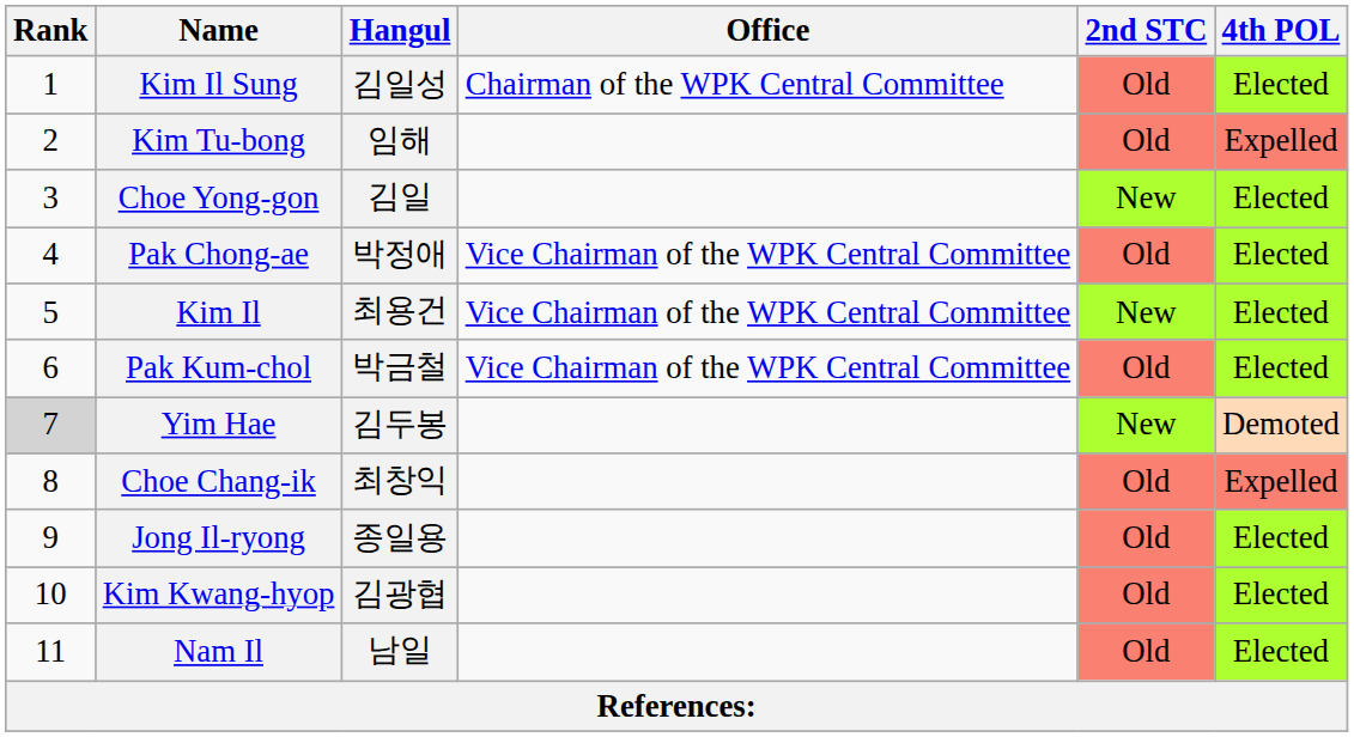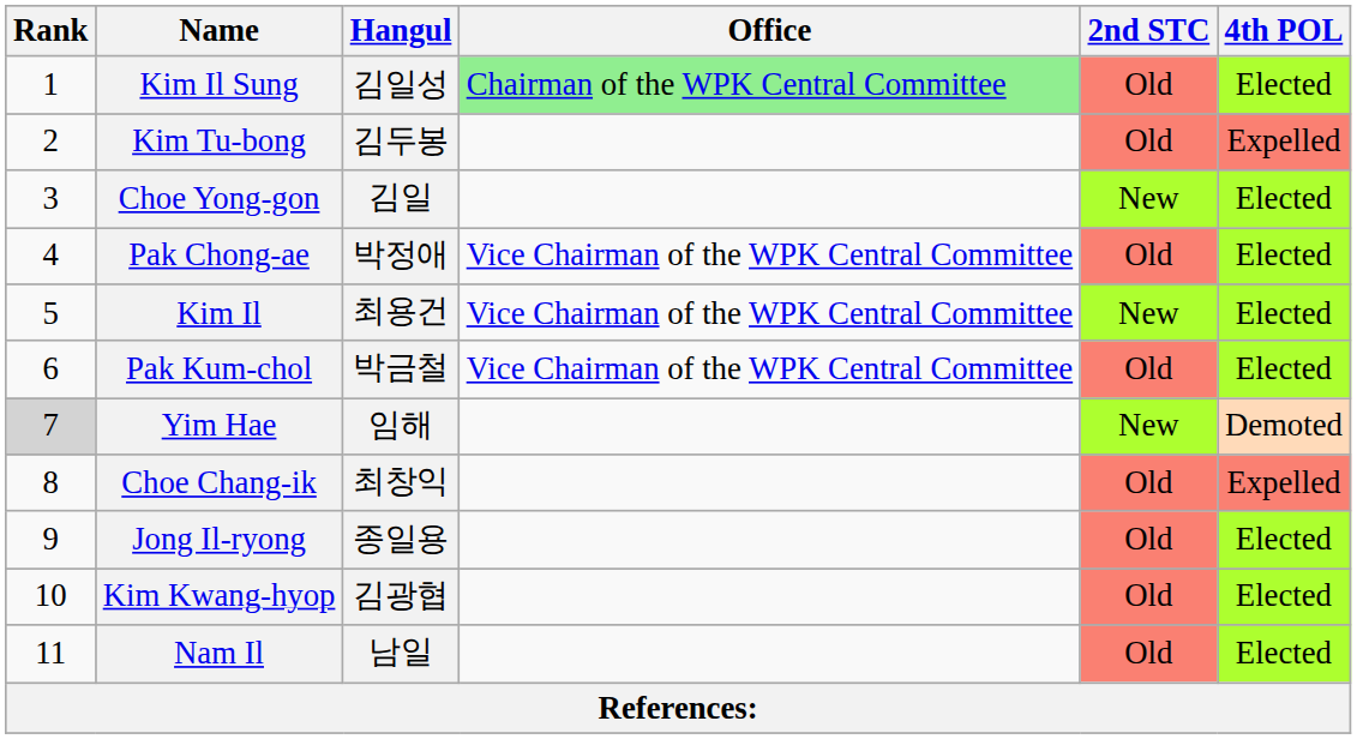Kim Il Sung | Office: no background -> lightgreen background
Kim Tu-bong | Hangul: 임해 -> 김두봉
Yim Hae | Hangul: 김두봉 -> 임해
